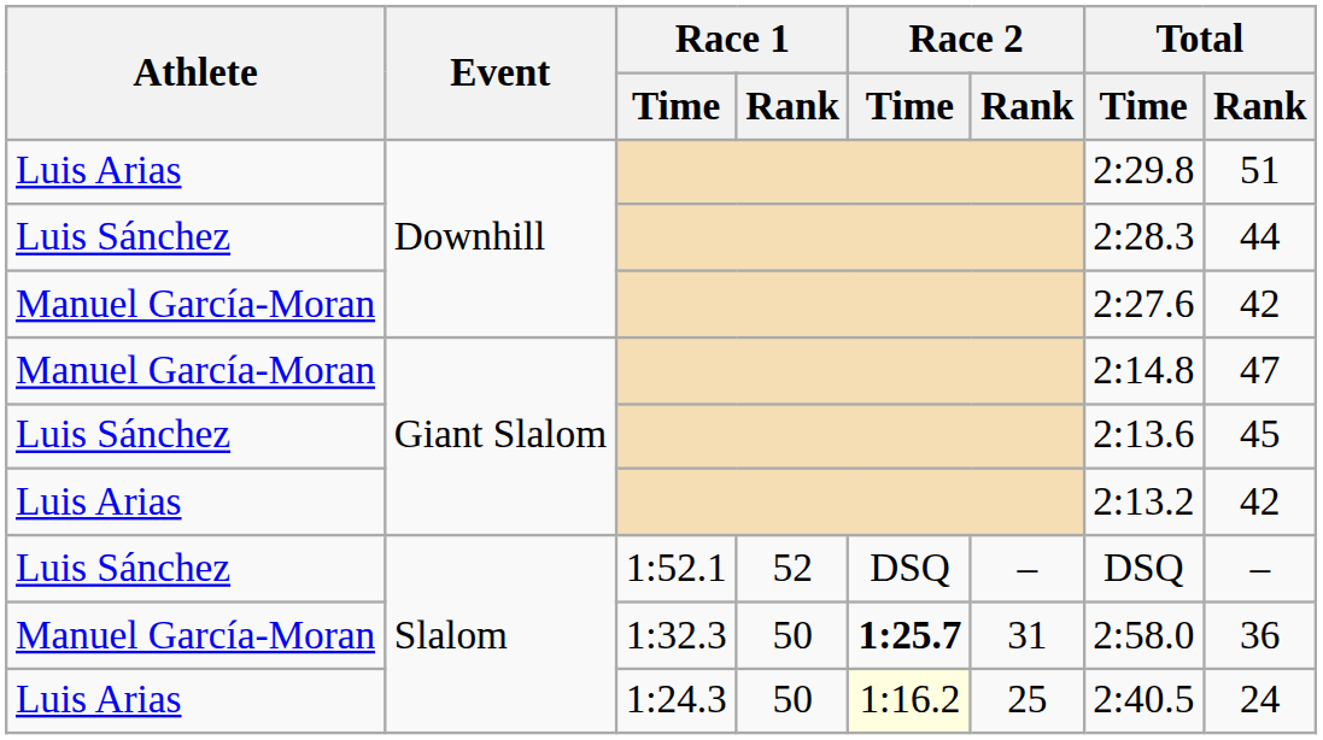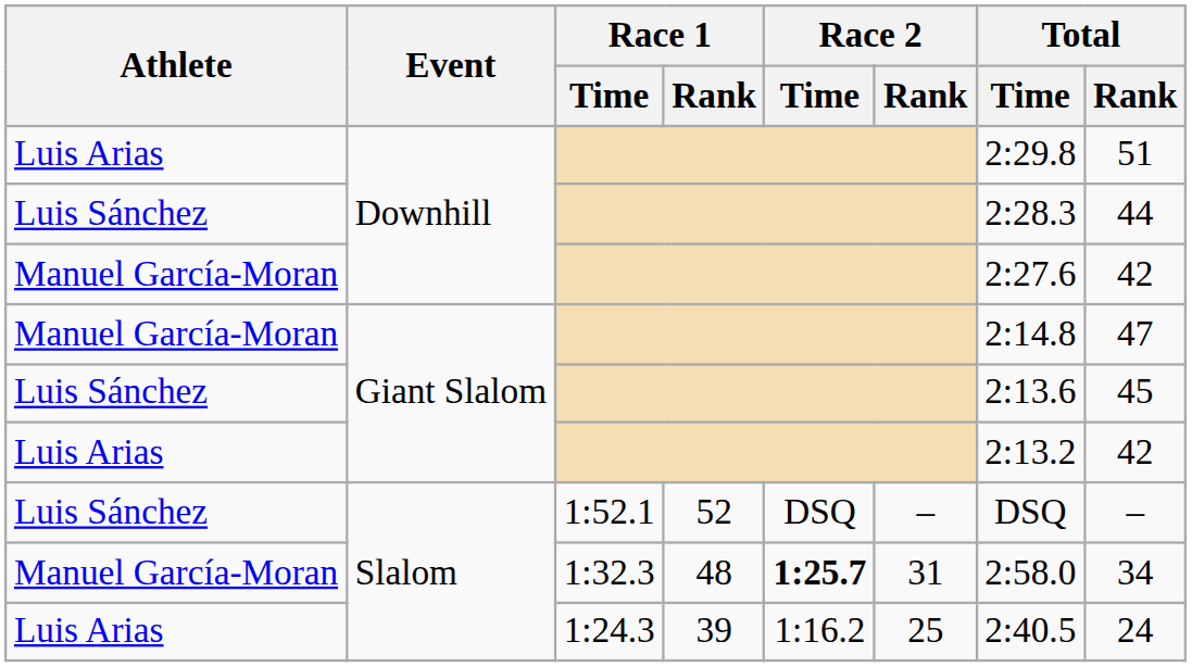1:32.3 | Race 1 / Rank: 50 -> 48
1:32.3 | Total / Rank: 36 -> 34
1:24.3 | Race 1 / Rank: 50 -> 39
1:24.3 | Race 2 / Time: lightyellow background -> no background
